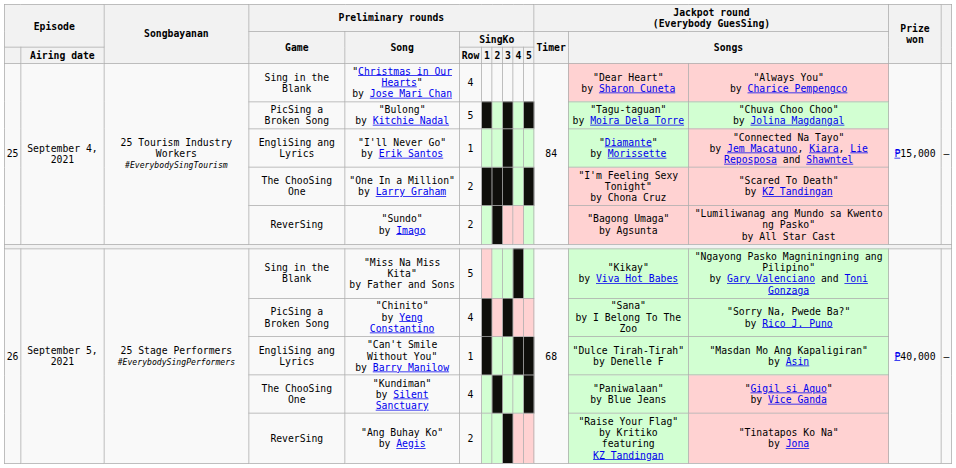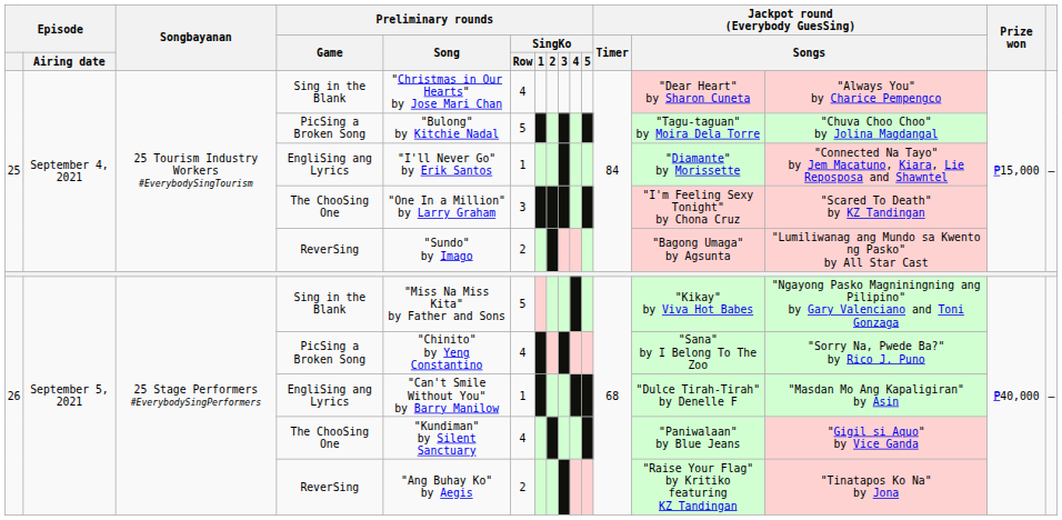25 / The ChooSing One | Preliminary rounds / SingKo / Row: 2 -> 3
